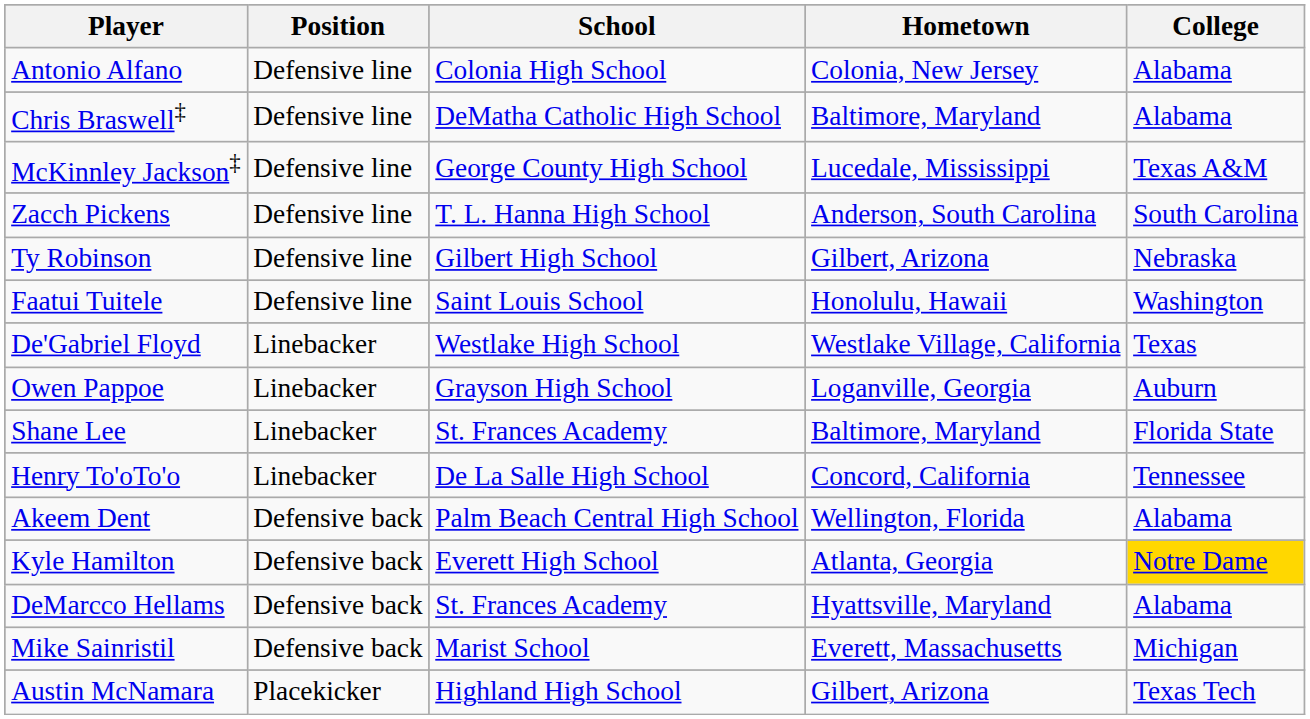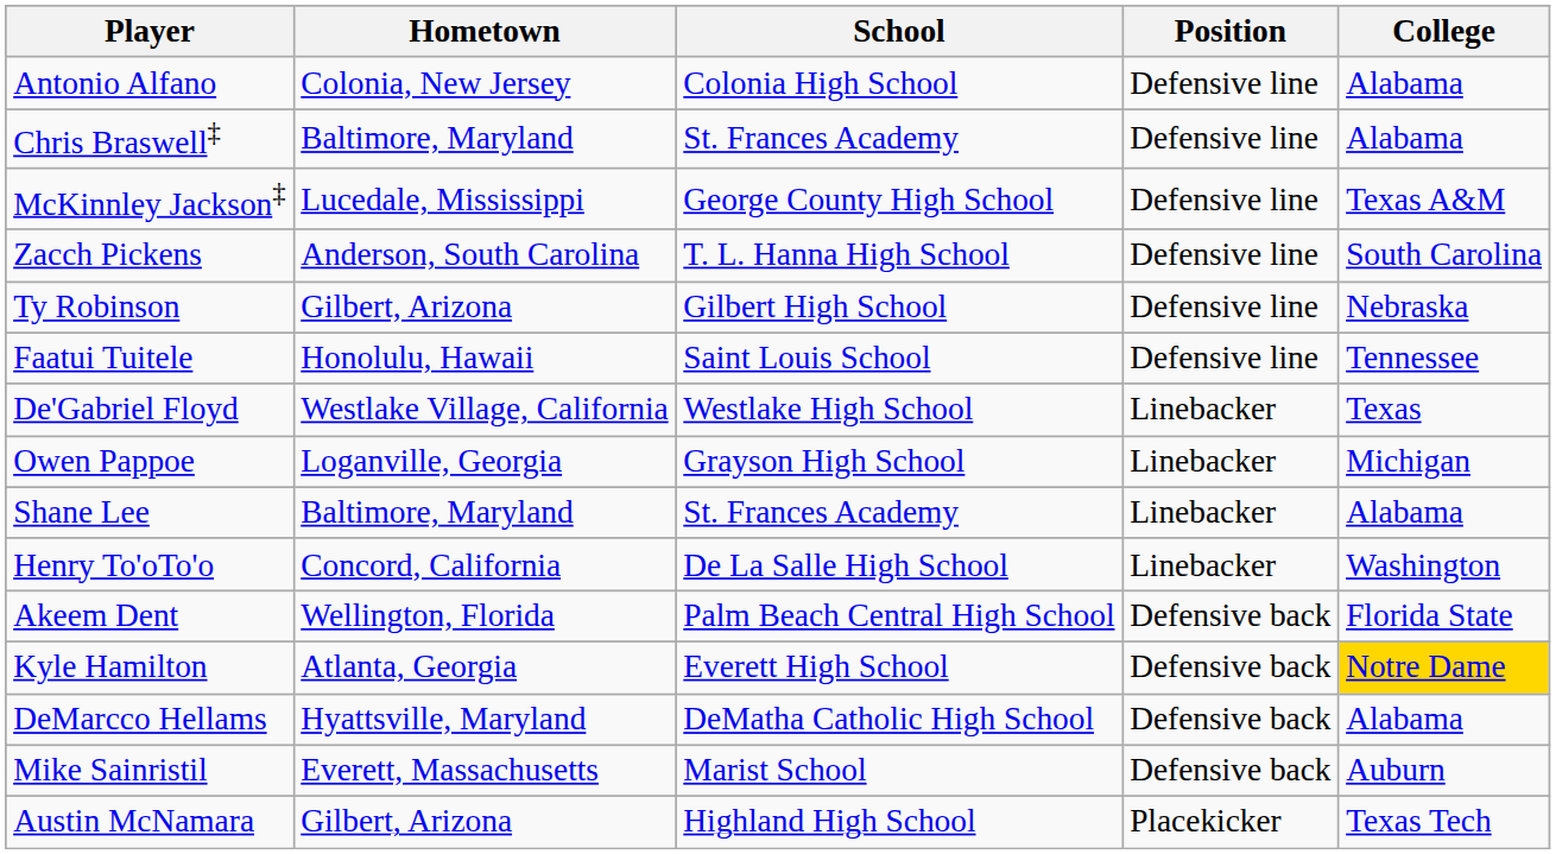columns swapped: Position <-> Hometown
Chris Braswell‡ | School: DeMatha Catholic High School -> St. Frances Academy
Faatui Tuitele | College: Washington -> Tennessee
Owen Pappoe | College: Auburn -> Michigan
Shane Lee | College: Florida State -> Alabama
Henry To'oTo'o | College: Tennessee -> Washington
Akeem Dent | College: Alabama -> Florida State
DeMarcco Hellams | School: St. Frances Academy -> DeMatha Catholic High School
Mike Sainristil | College: Michigan -> Auburn
